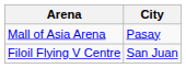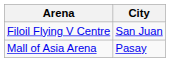rows swapped: Mall of Asia Arena <-> Filoil Flying V Centre
